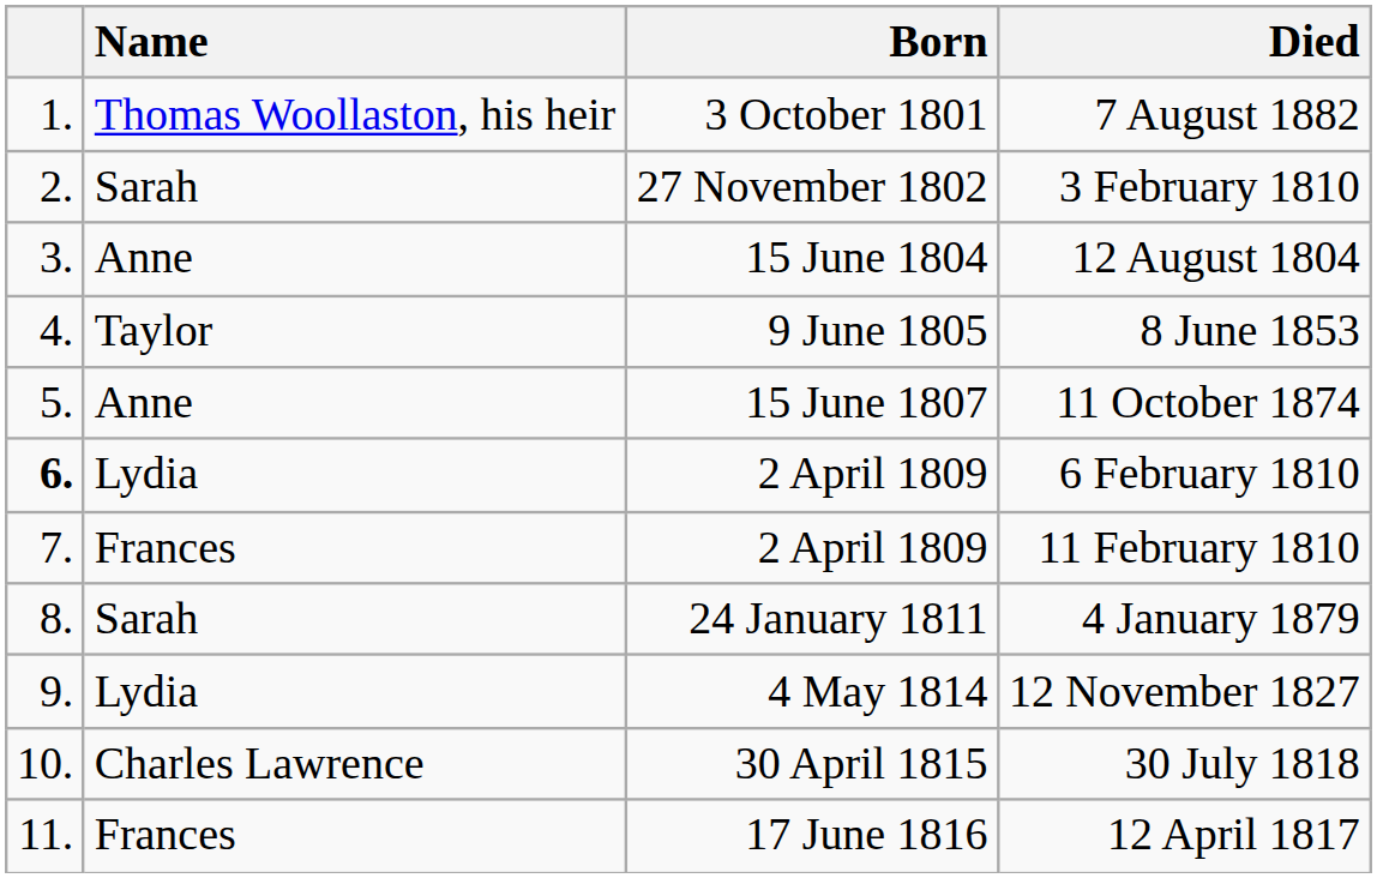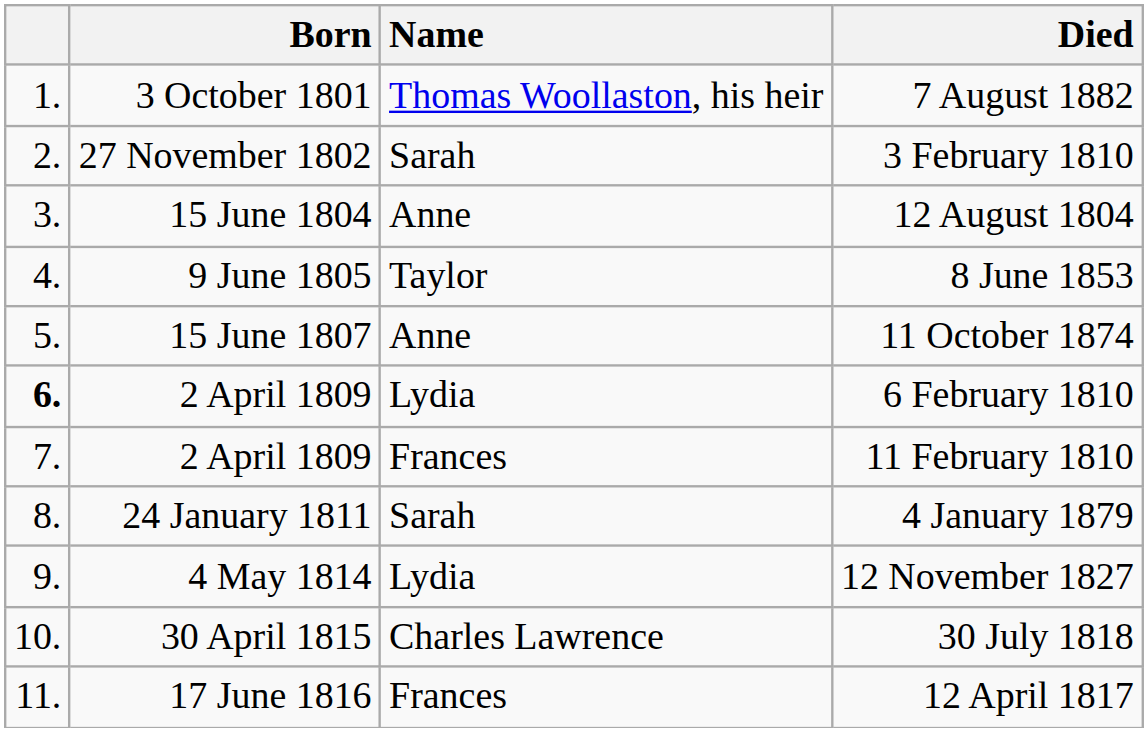columns swapped: Name <-> Born
